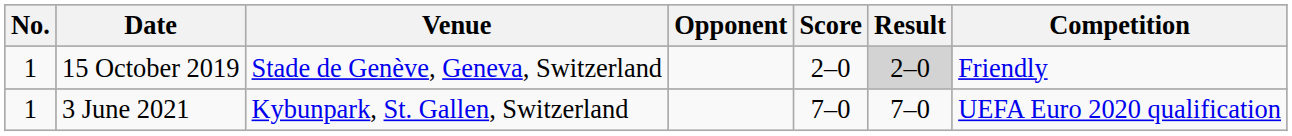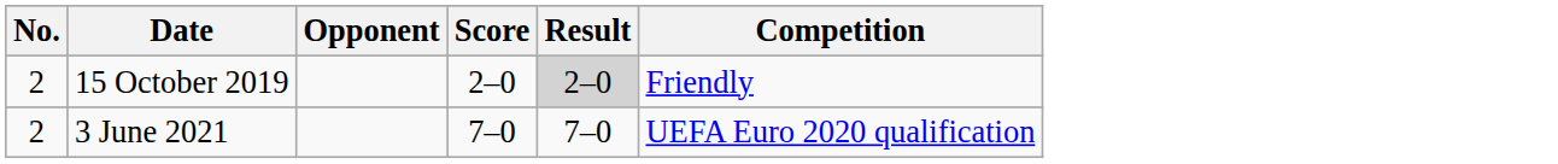- column: Venue | Stade de Genève, Geneva, Switzerland | Kybunpark, St. Gallen, Switzerland
15 October 2019 | No.: 1 -> 2
3 June 2021 | No.: 1 -> 2
